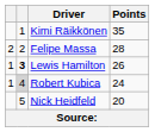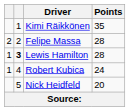Lewis Hamilton | Points: 26 -> 28
Robert Kubica | column 2: lightgrey background -> no background
